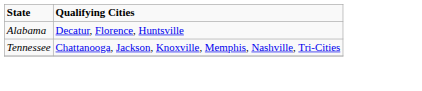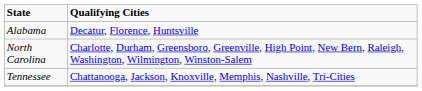+ row: North Carolina | Charlotte, Durham, Greensboro, Greenville, High Point, New Bern, Raleigh, Washington, Wilmington, Winston-Salem
